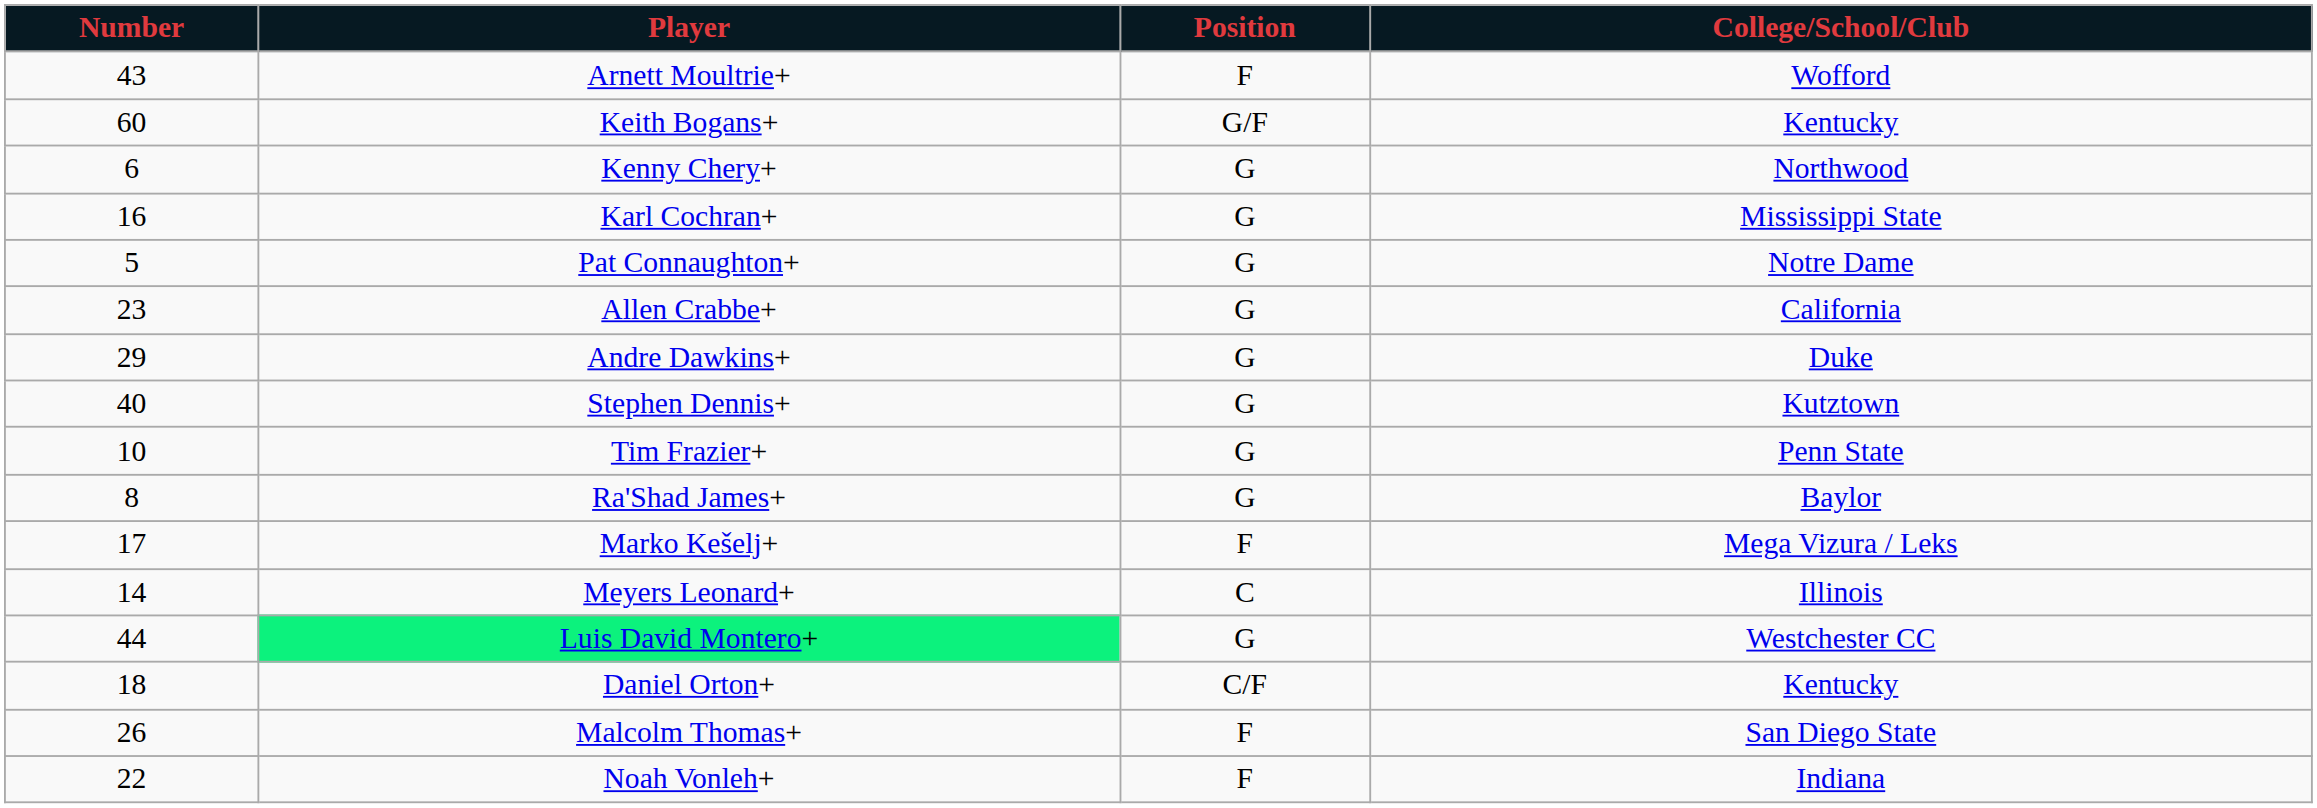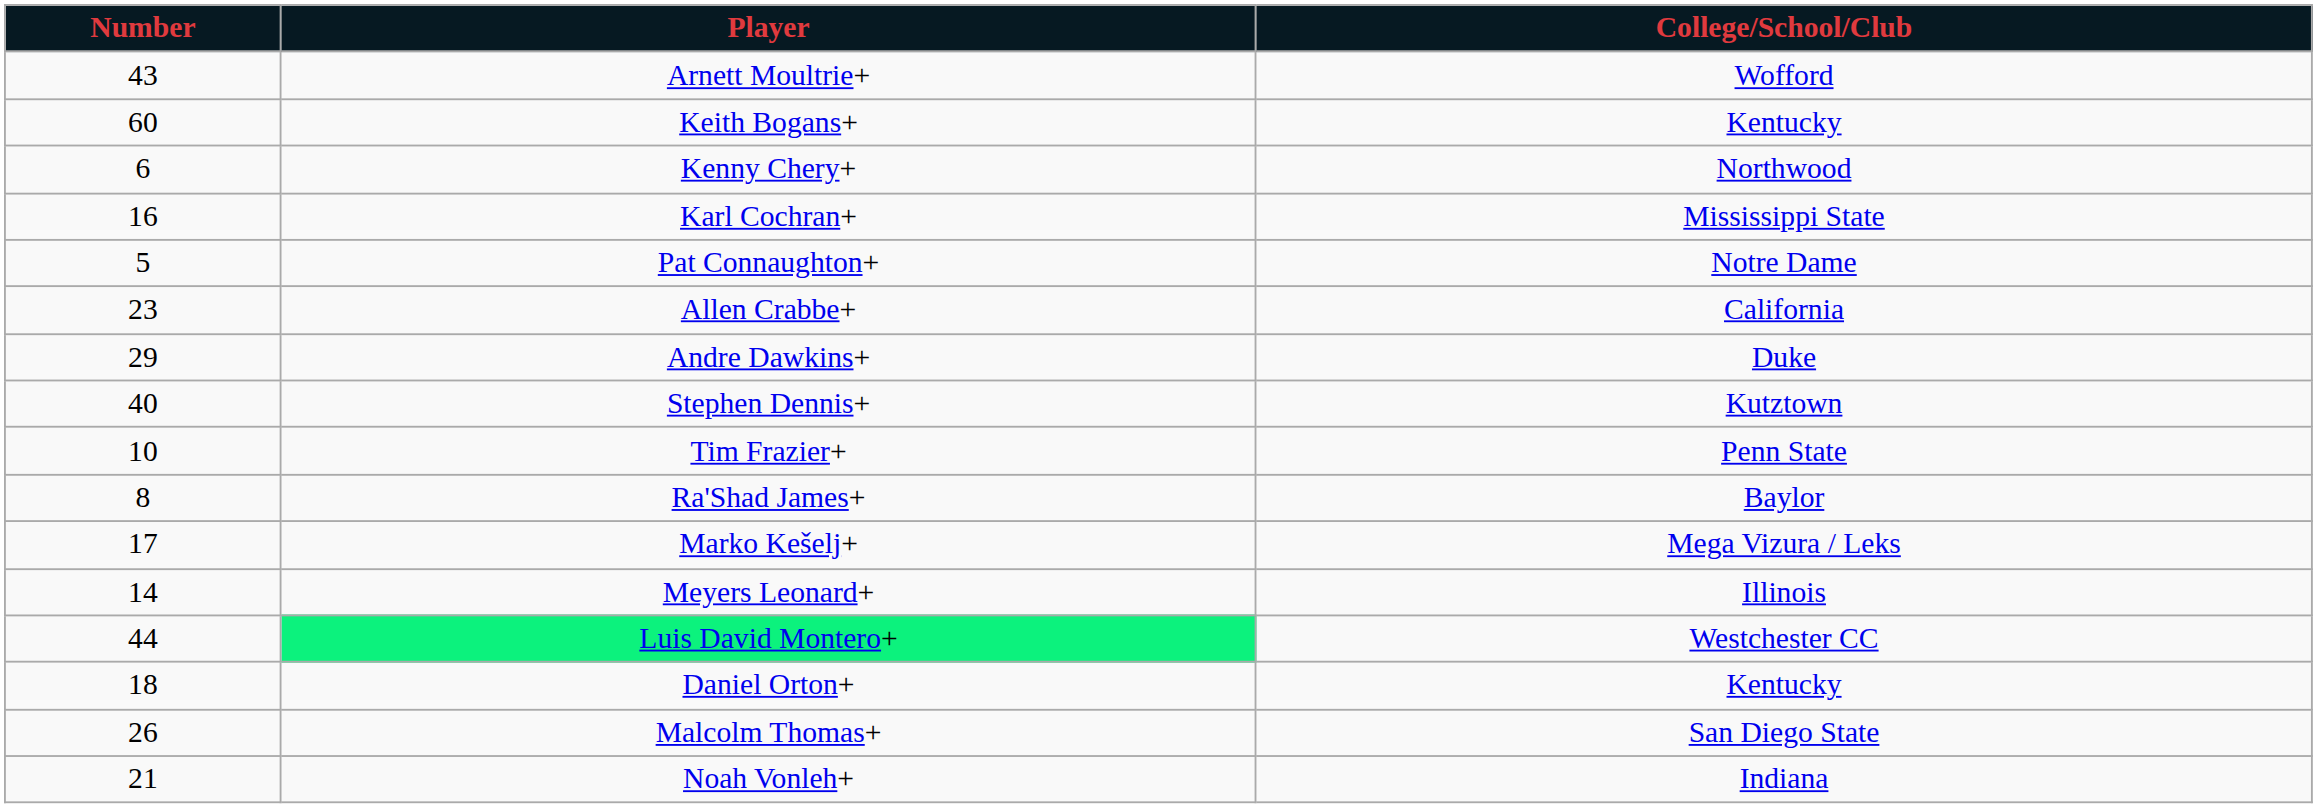- column: Position | F | G/F | G | G | G | G | G | G | G | G | F | C | G | C/F | F | F
Noah Vonleh+ | Number: 22 -> 21
